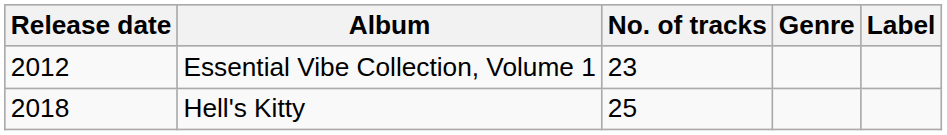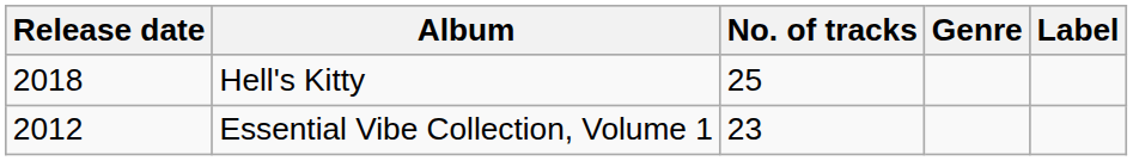rows swapped: Essential Vibe Collection, Volume 1 <-> Hell's Kitty
